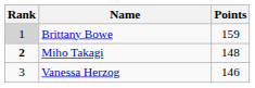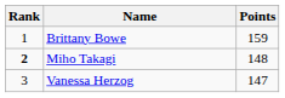Brittany Bowe | Rank: lightgrey background -> no background
Vanessa Herzog | Points: 146 -> 147
